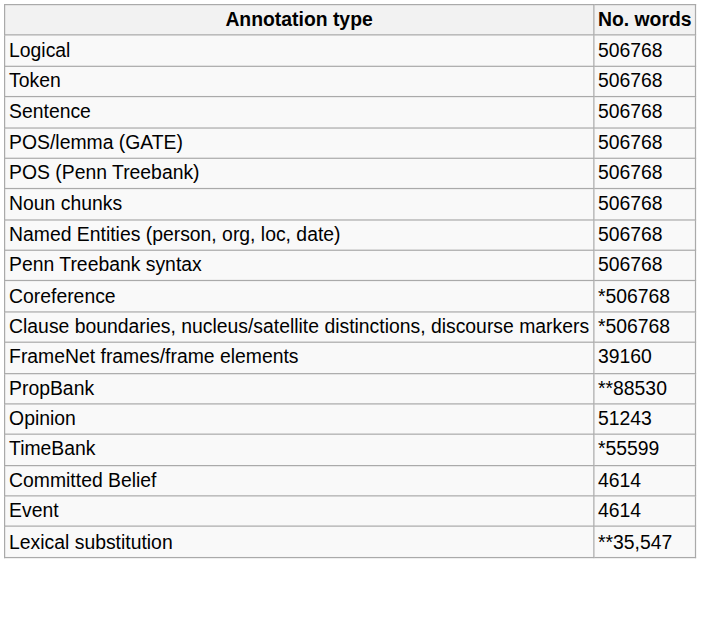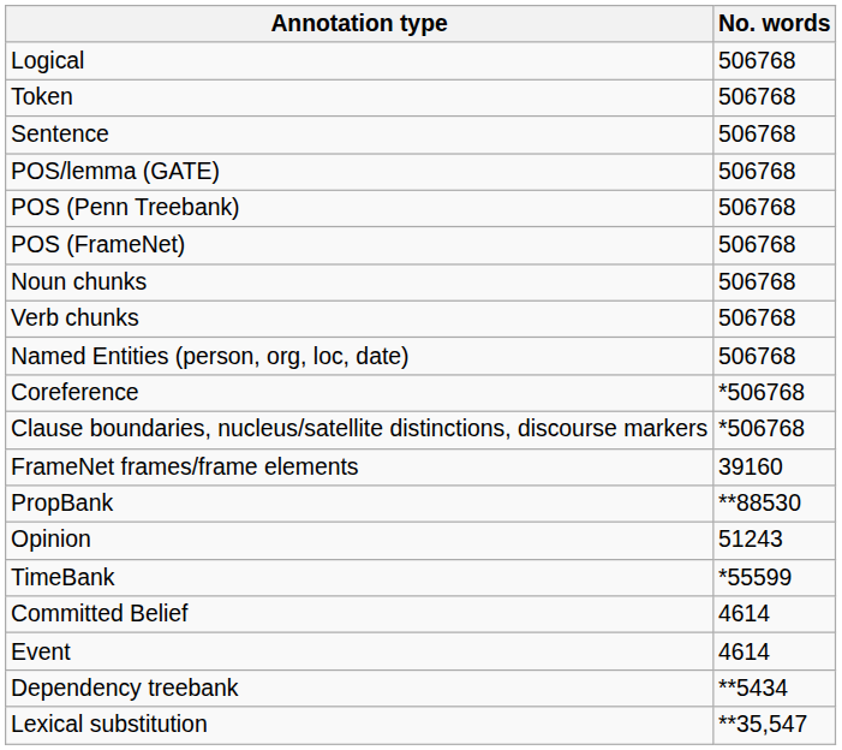+ row: POS (FrameNet) | 506768
+ row: Verb chunks | 506768
- row: Penn Treebank syntax | 506768
+ row: Dependency treebank | **5434
